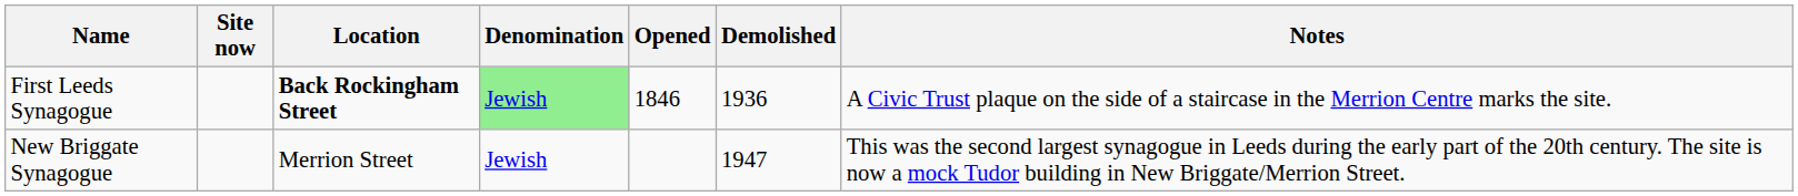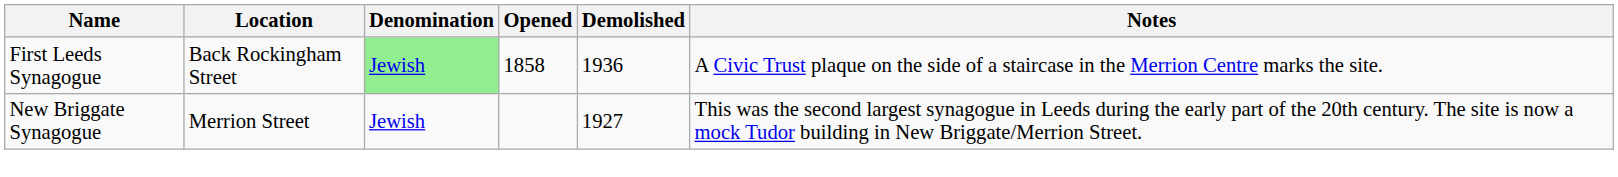- column: Site now
First Leeds Synagogue | Location: bold -> normal
First Leeds Synagogue | Opened: 1846 -> 1858
New Briggate Synagogue | Demolished: 1947 -> 1927
